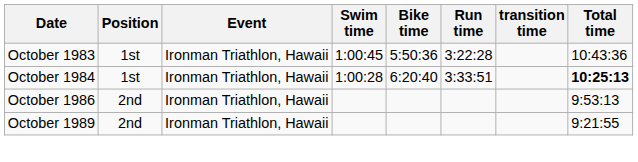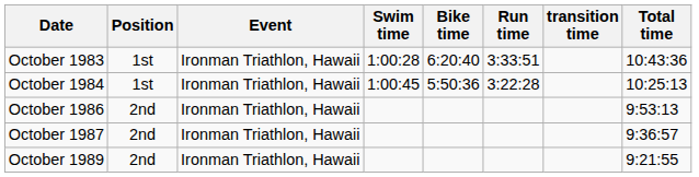October 1983 | Swim time: 1:00:45 -> 1:00:28
October 1983 | Bike time: 5:50:36 -> 6:20:40
October 1983 | Run time: 3:22:28 -> 3:33:51
October 1984 | Swim time: 1:00:28 -> 1:00:45
October 1984 | Bike time: 6:20:40 -> 5:50:36
October 1984 | Run time: 3:33:51 -> 3:22:28
October 1984 | Total time: bold -> normal
+ row: October 1987 | 2nd | Ironman Triathlon, Hawaii | 9:36:57
